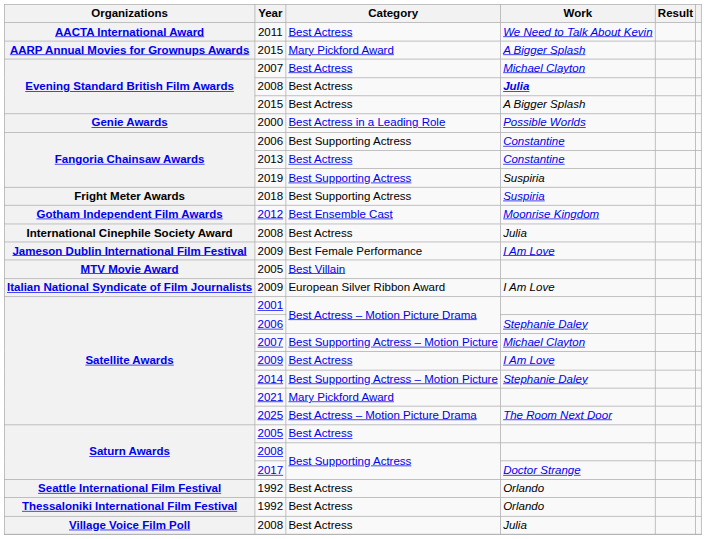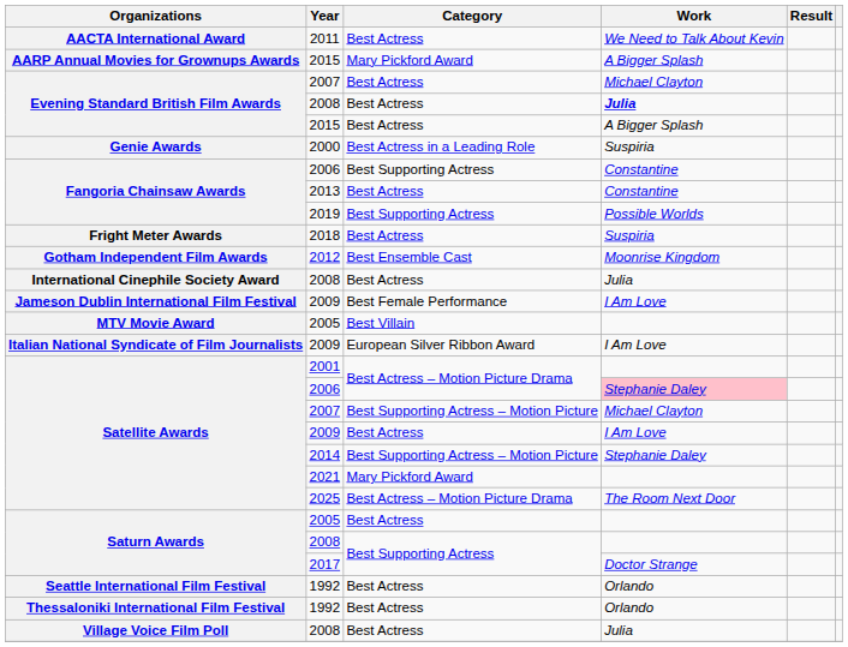2000 | Work: Possible Worlds -> Suspiria
2019 | Work: Suspiria -> Possible Worlds
2018 | Category: Best Supporting Actress -> Best Actress
Satellite Awards / 2006 | Work: no background -> pink background
